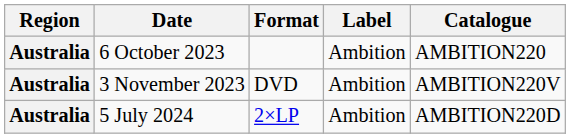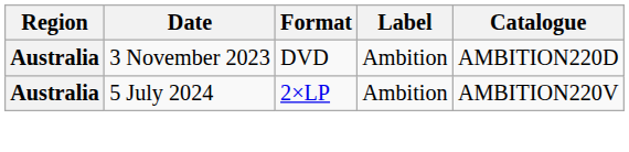- row: Australia | 6 October 2023 | Ambition | AMBITION220
3 November 2023 | Catalogue: AMBITION220V -> AMBITION220D
5 July 2024 | Catalogue: AMBITION220D -> AMBITION220V
